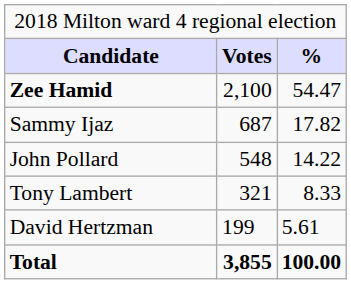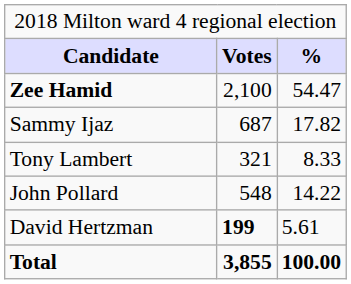rows swapped: John Pollard <-> Tony Lambert
David Hertzman | column 2: normal -> bold
